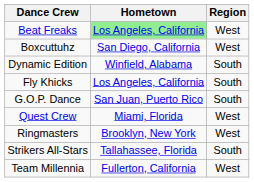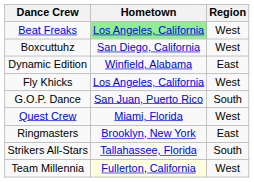Dynamic Edition | Region: South -> East
Fly Khicks | Region: South -> West
Ringmasters | Region: West -> East
Team Millennia | Hometown: no background -> lightyellow background
